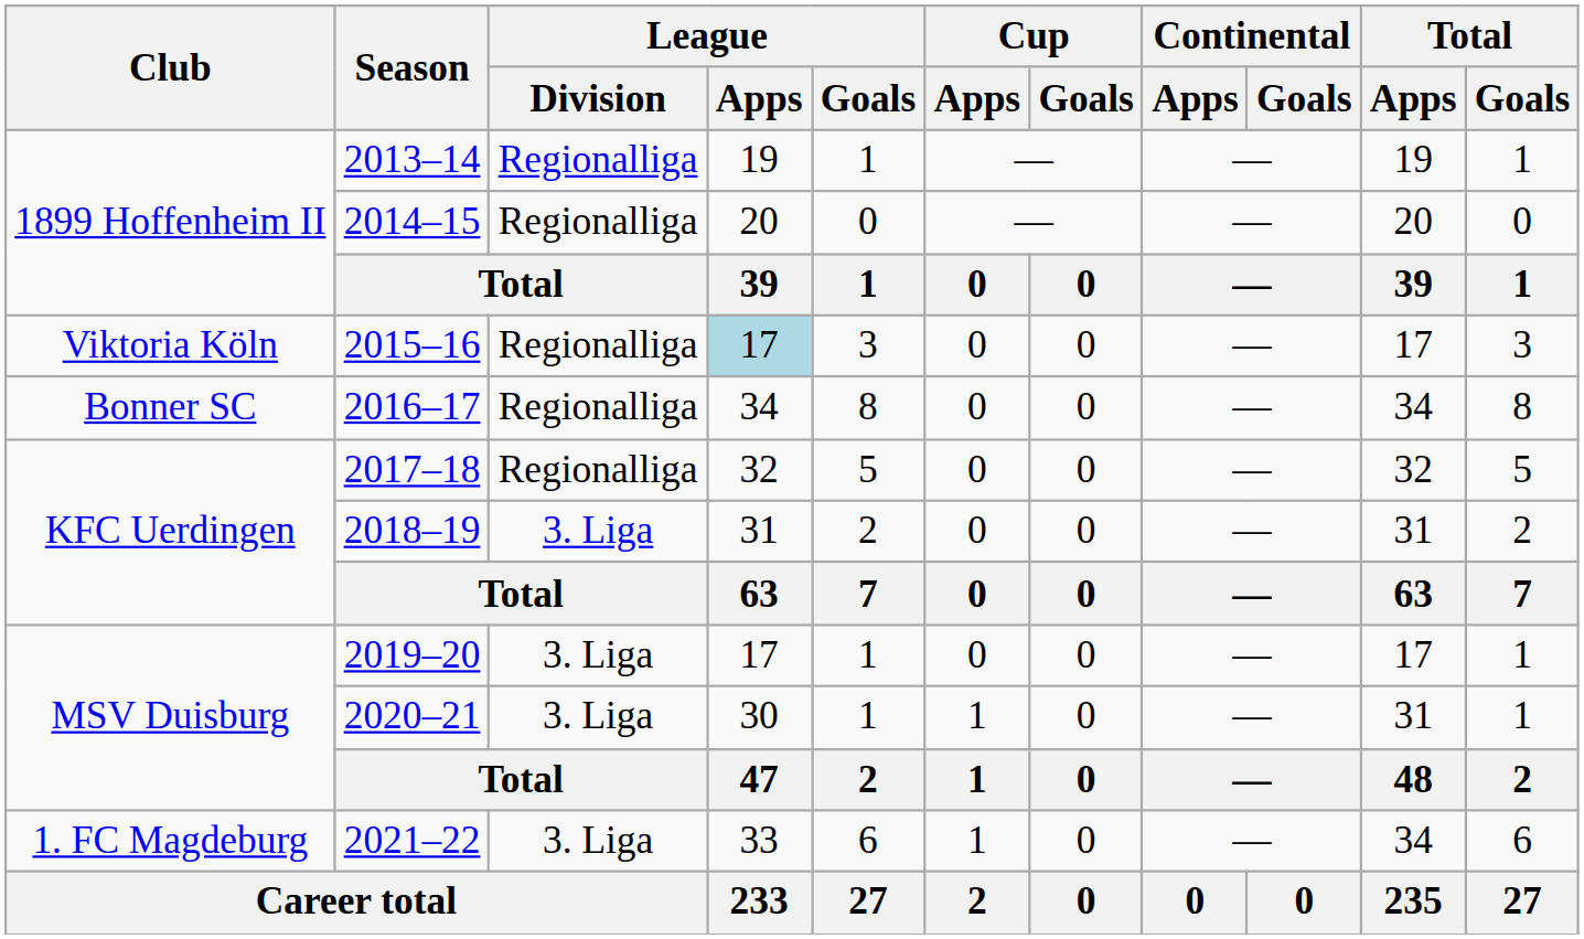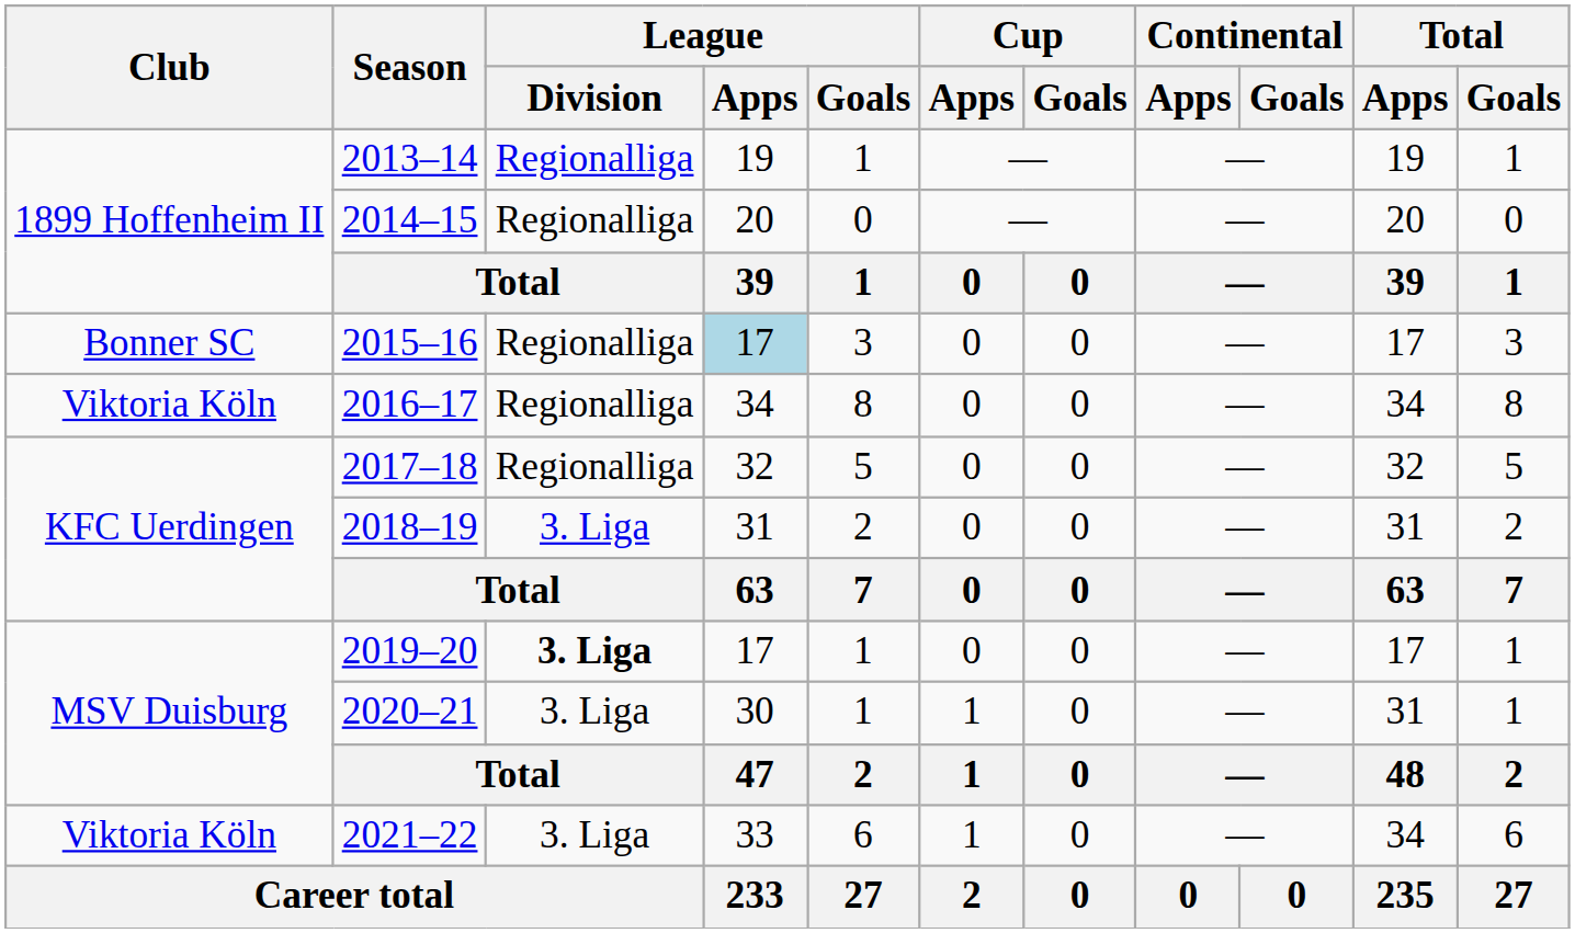2015–16 | Club: Viktoria Köln -> Bonner SC
2016–17 | Club: Bonner SC -> Viktoria Köln
2019–20 | League / Division: normal -> bold
2021–22 | Club: 1. FC Magdeburg -> Viktoria Köln
